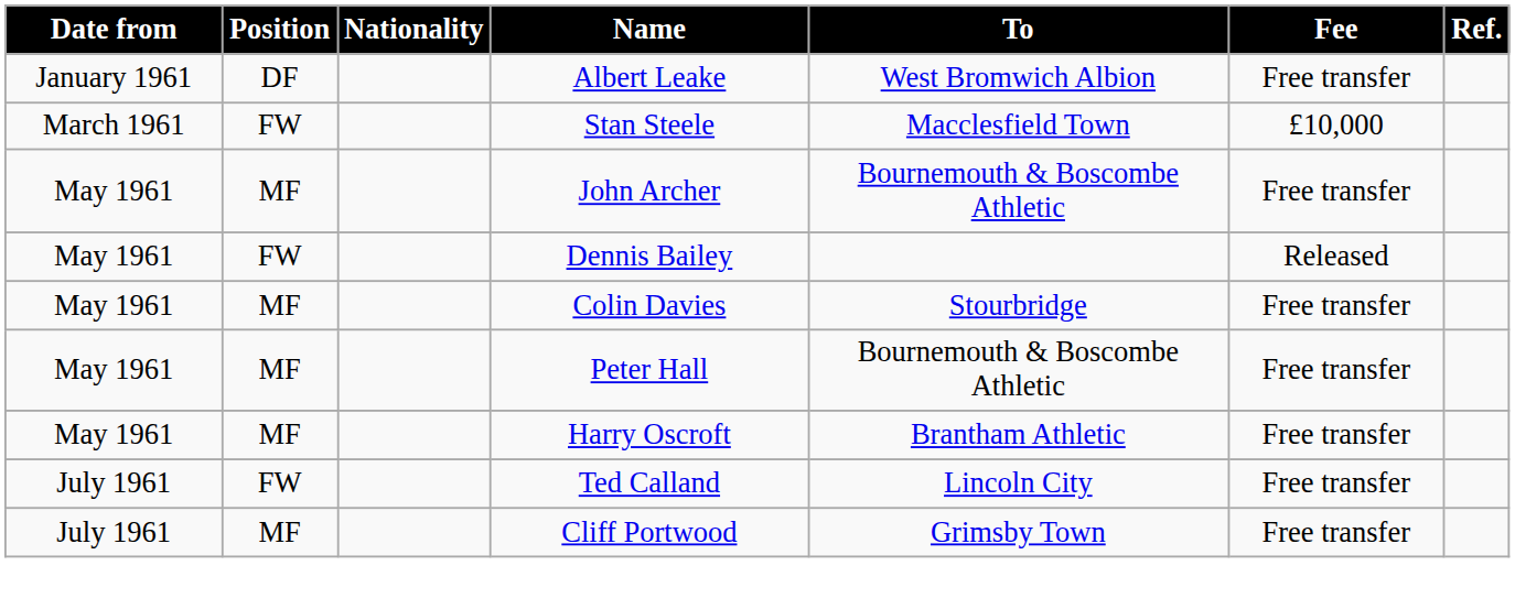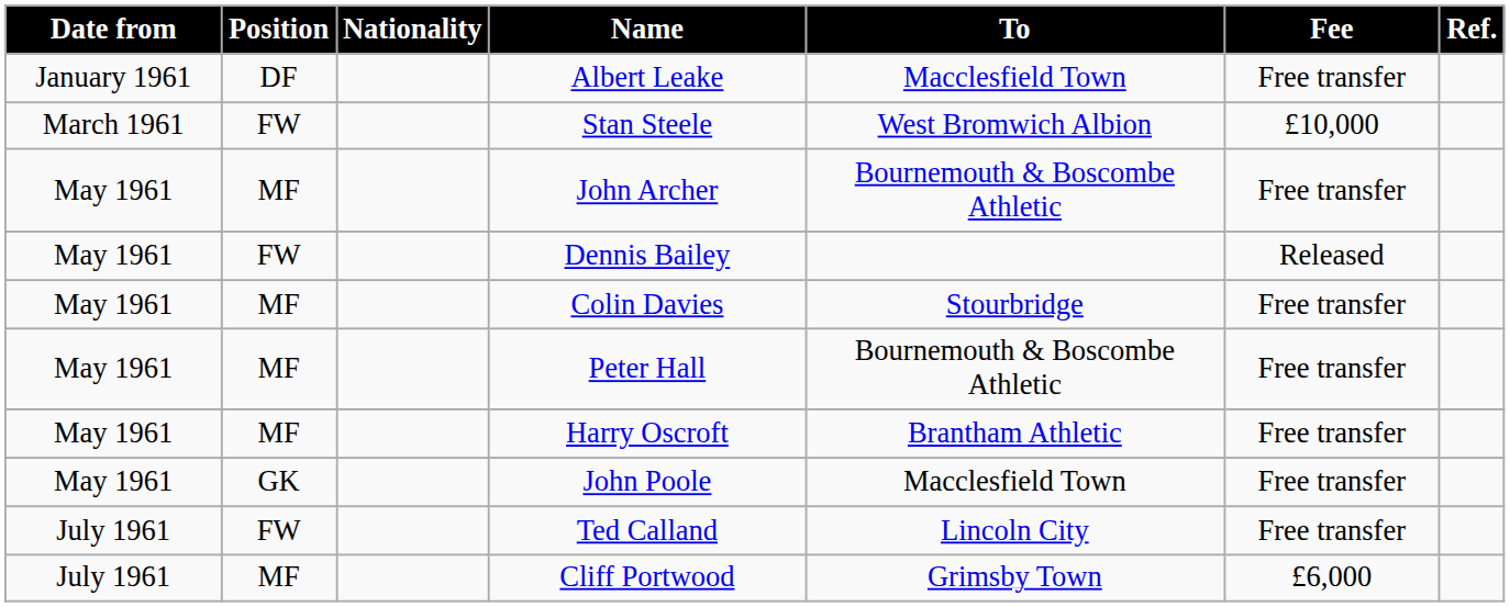Albert Leake | To: West Bromwich Albion -> Macclesfield Town
Stan Steele | To: Macclesfield Town -> West Bromwich Albion
+ row: May 1961 | GK | John Poole | Macclesfield Town | Free transfer
Cliff Portwood | Fee: Free transfer -> £6,000
